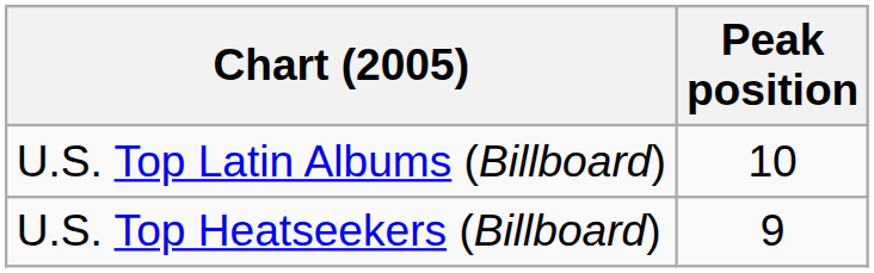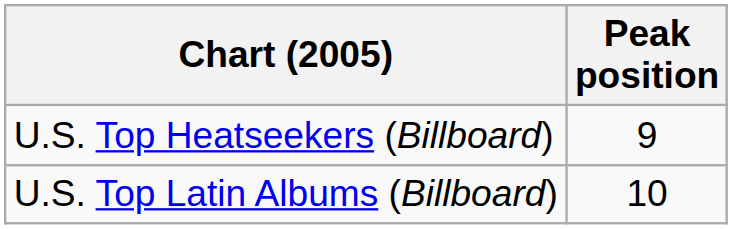rows swapped: U.S. Top Latin Albums (Billboard) <-> U.S. Top Heatseekers (Billboard)
